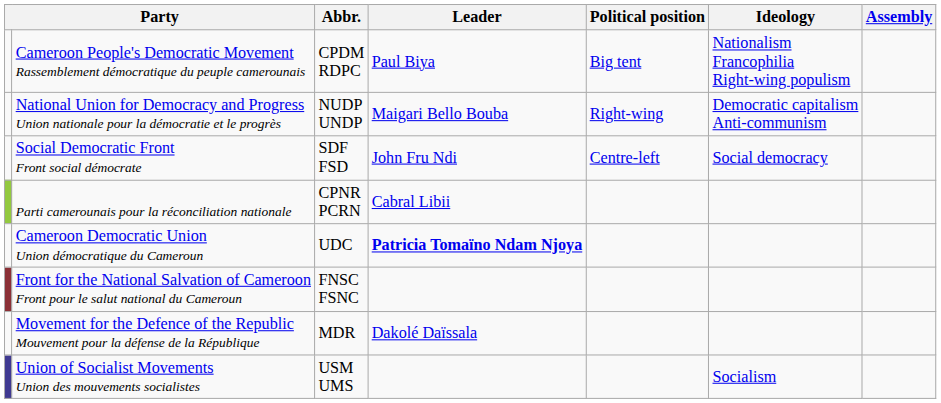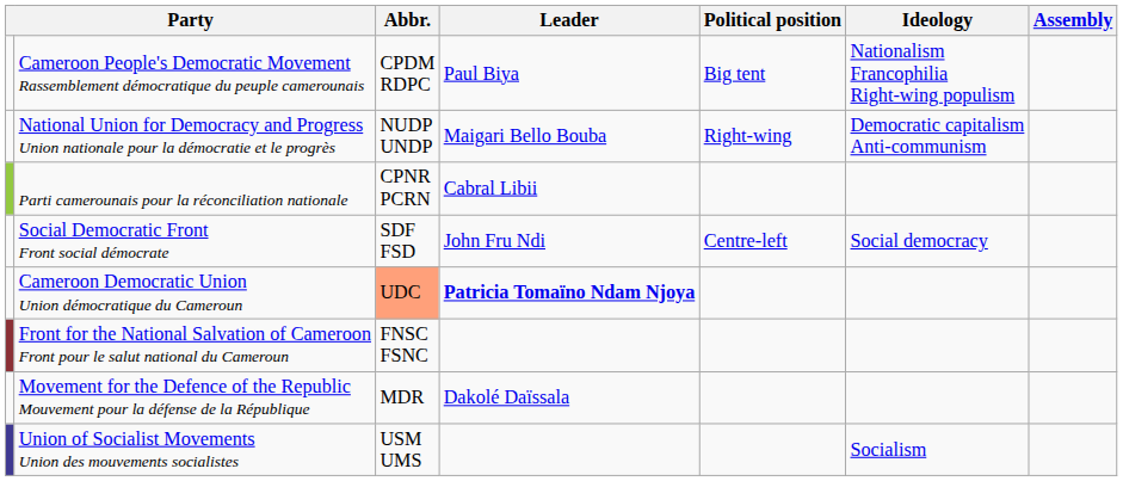rows swapped: Social Democratic Front Front social démocrate <-> Parti camerounais pour la réconciliation nationale
Cameroon Democratic Union Union démocratique du Cameroun | Abbr.: no background -> lightsalmon background
